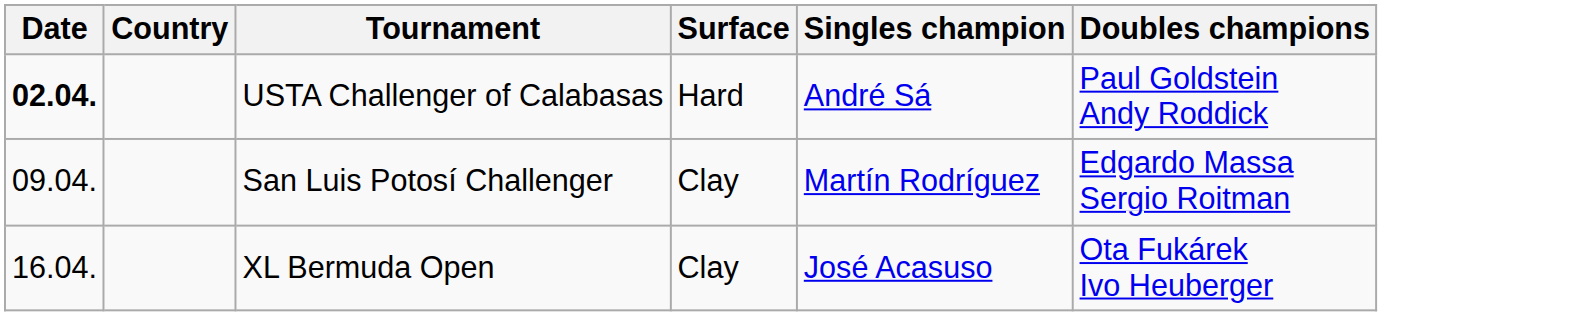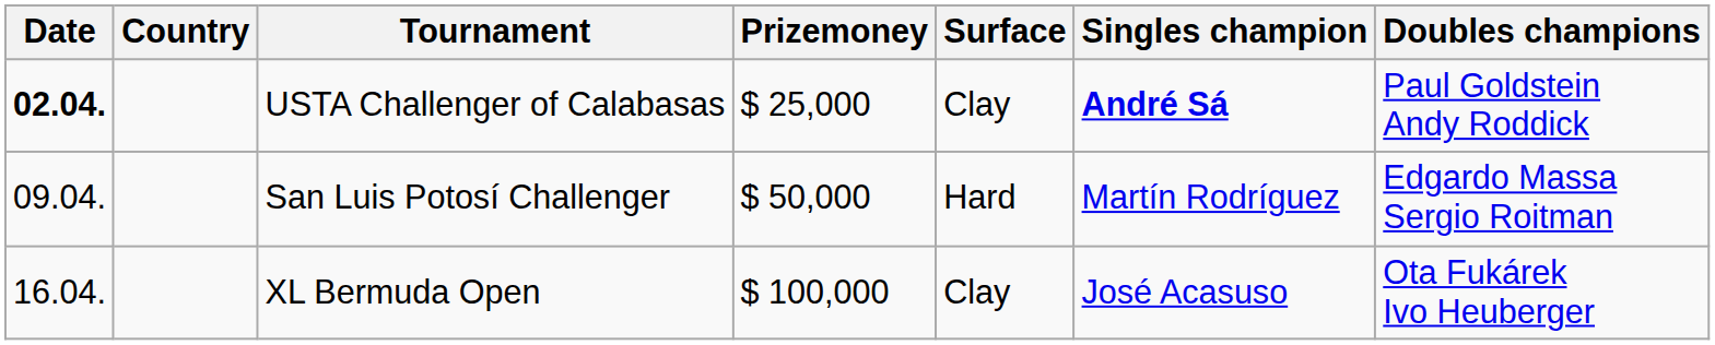+ column: Prizemoney | $ 25,000 | $ 50,000 | $ 100,000
USTA Challenger of Calabasas | Surface: Hard -> Clay
USTA Challenger of Calabasas | Singles champion: normal -> bold
San Luis Potosí Challenger | Surface: Clay -> Hard
